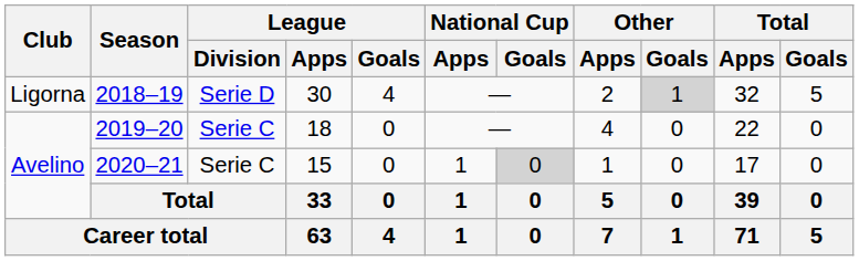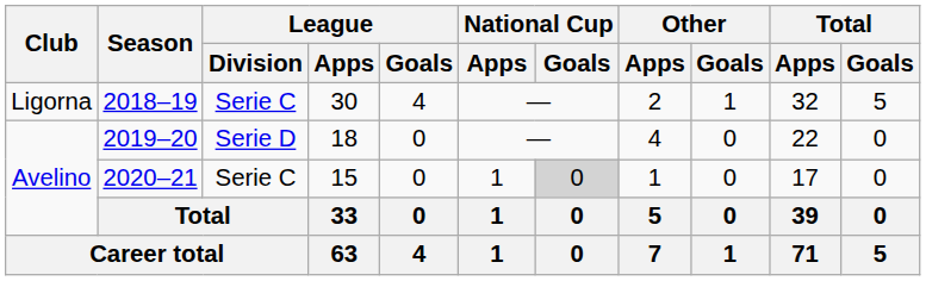2018–19 | League / Division: Serie D -> Serie C
2018–19 | Other / Goals: lightgrey background -> no background
2019–20 | League / Division: Serie C -> Serie D
